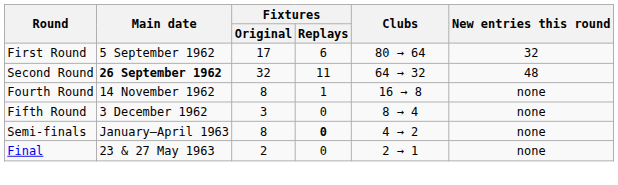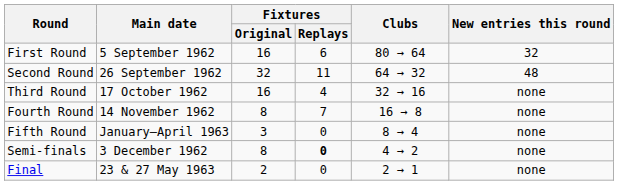First Round | Fixtures / Original: 17 -> 16
Second Round | Main date: bold -> normal
+ row: Third Round | 17 October 1962 | 16 | 4 | 32 → 16 | none
Fourth Round | Fixtures / Replays: 1 -> 7
Fifth Round | Main date: 3 December 1962 -> January–April 1963
Semi-finals | Main date: January–April 1963 -> 3 December 1962
